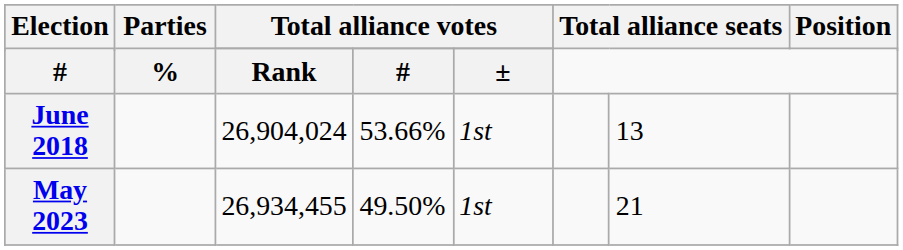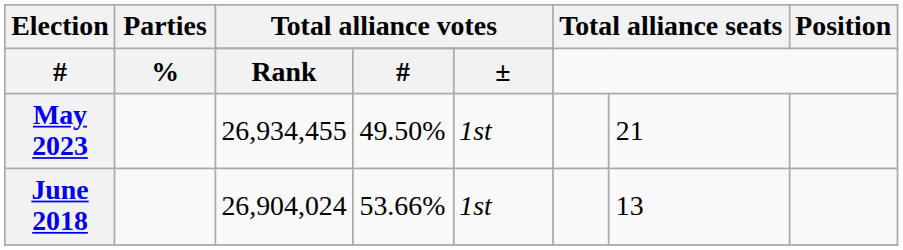rows swapped: June 2018 <-> May 2023
